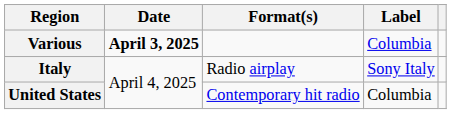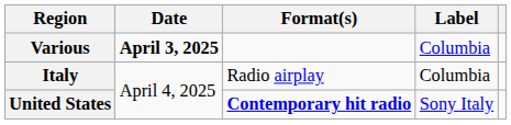Italy | Label: Sony Italy -> Columbia
United States | Format(s): normal -> bold
United States | Label: Columbia -> Sony Italy
